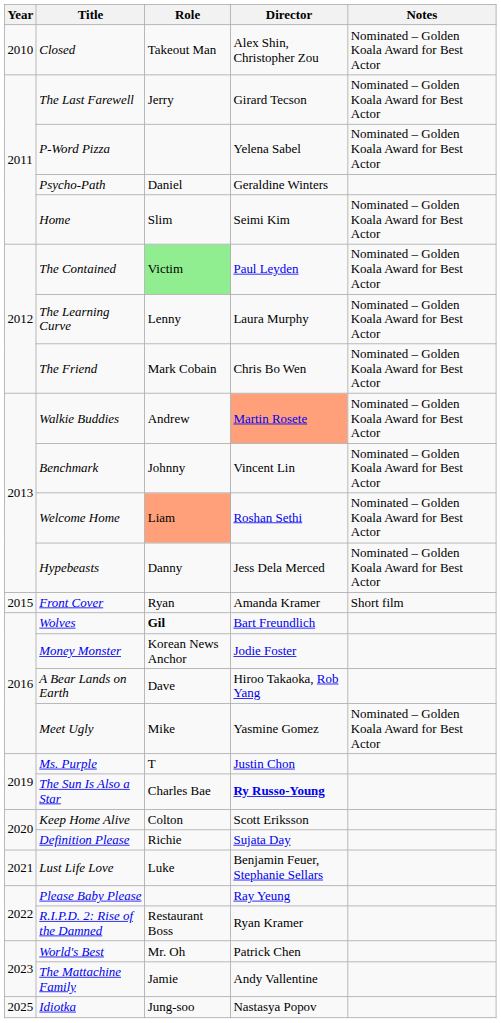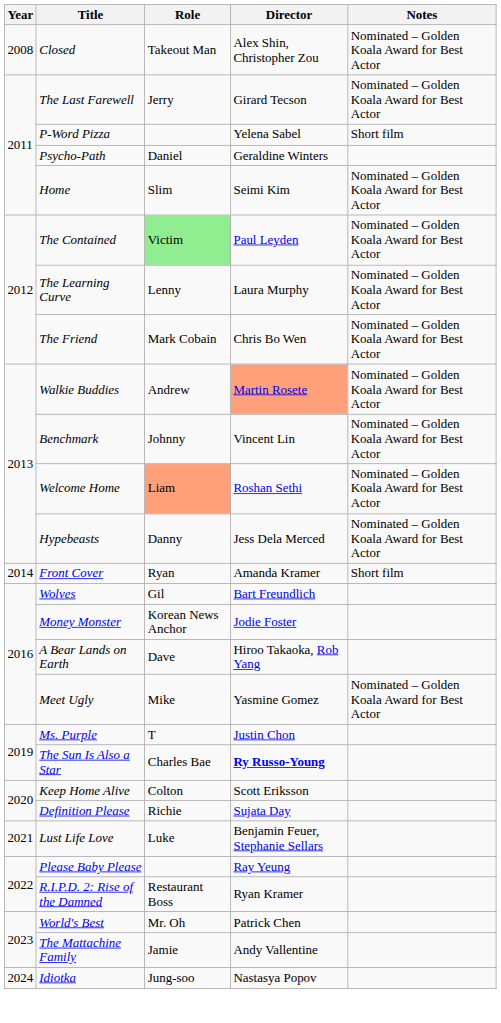Closed | Year: 2010 -> 2008
P-Word Pizza | Notes: Nominated – Golden Koala Award for Best Actor -> Short film
Front Cover | Year: 2015 -> 2014
Wolves | Role: bold -> normal
Idiotka | Year: 2025 -> 2024
